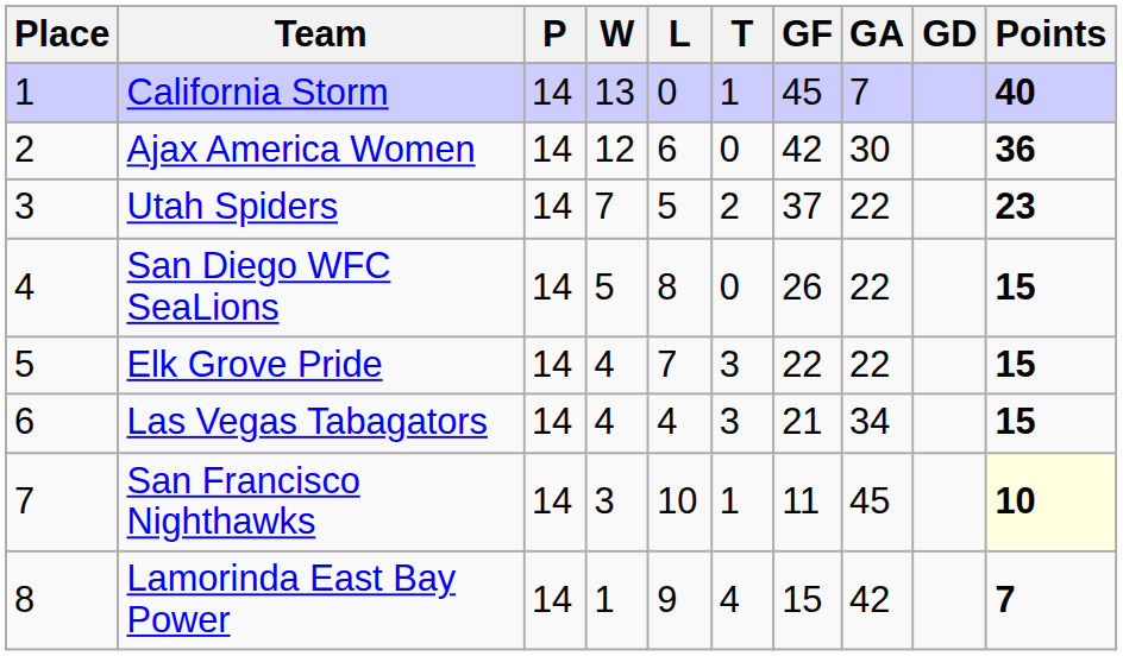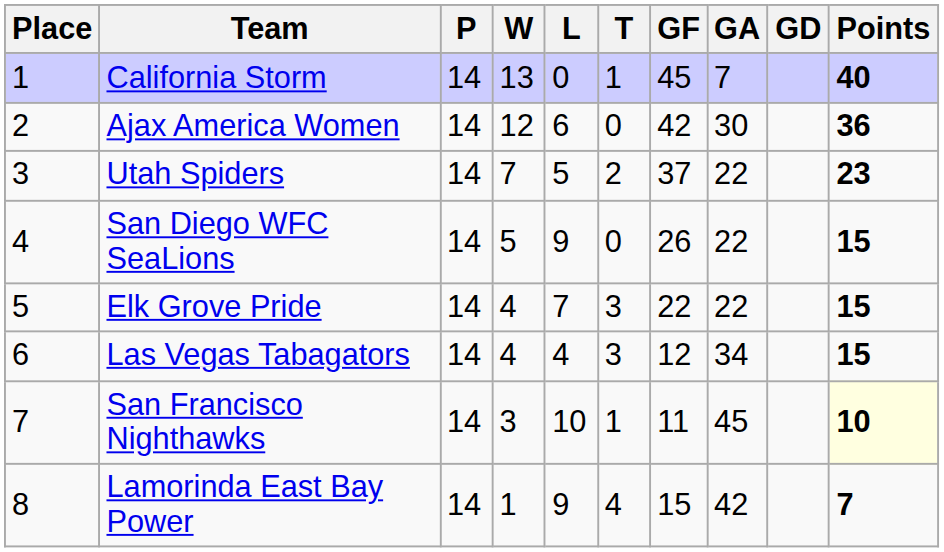San Diego WFC SeaLions | L: 8 -> 9
Las Vegas Tabagators | GF: 21 -> 12
